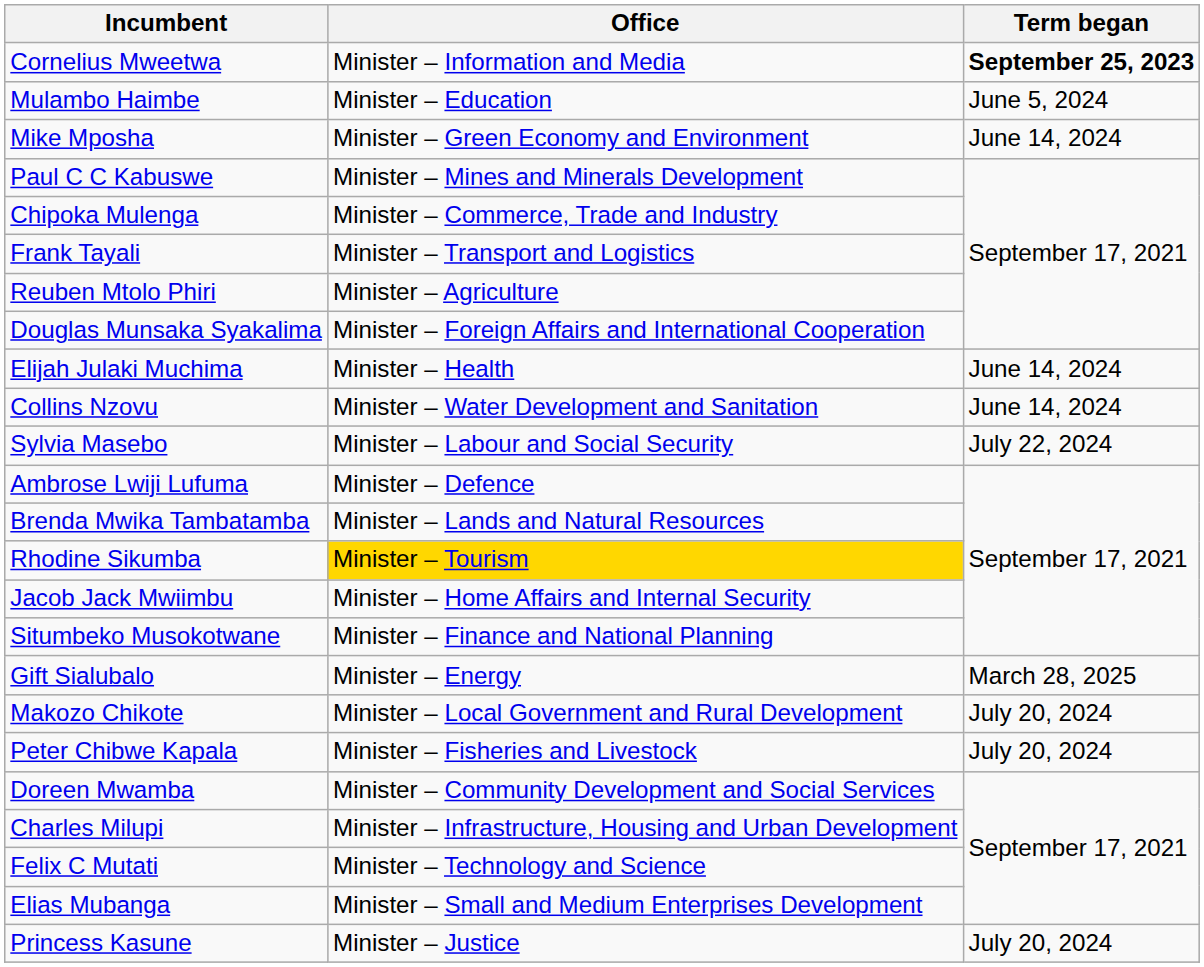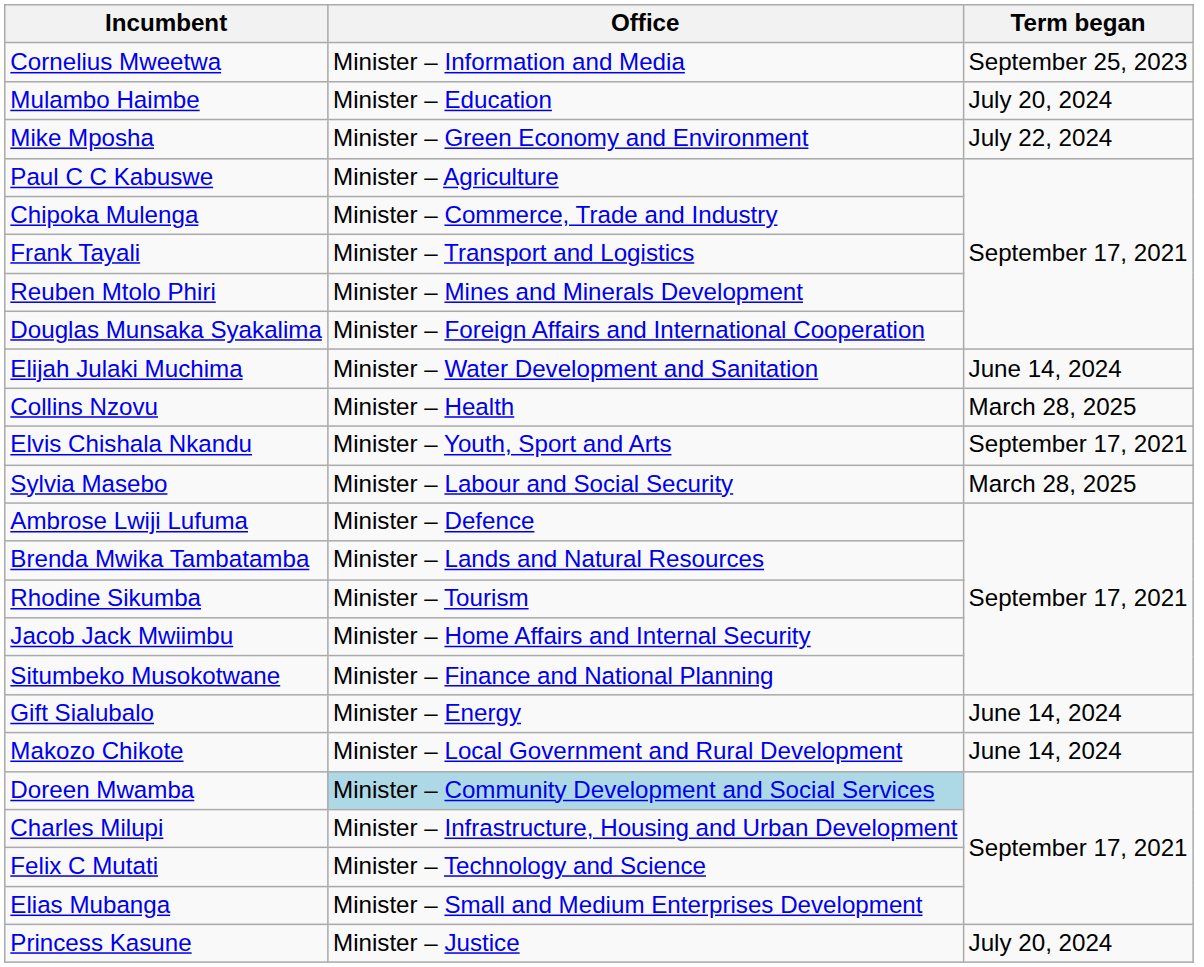Cornelius Mweetwa | Term began: bold -> normal
Mulambo Haimbe | Term began: June 5, 2024 -> July 20, 2024
Mike Mposha | Term began: June 14, 2024 -> July 22, 2024
Paul C C Kabuswe | Office: Minister – Mines and Minerals Development -> Minister – Agriculture
Reuben Mtolo Phiri | Office: Minister – Agriculture -> Minister – Mines and Minerals Development
Elijah Julaki Muchima | Office: Minister – Health -> Minister – Water Development and Sanitation
Collins Nzovu | Office: Minister – Water Development and Sanitation -> Minister – Health
Collins Nzovu | Term began: June 14, 2024 -> March 28, 2025
+ row: Elvis Chishala Nkandu | Minister – Youth, Sport and Arts | September 17, 2021
Sylvia Masebo | Term began: July 22, 2024 -> March 28, 2025
Rhodine Sikumba | Office: gold background -> no background
Gift Sialubalo | Term began: March 28, 2025 -> June 14, 2024
Makozo Chikote | Term began: July 20, 2024 -> June 14, 2024
- row: Peter Chibwe Kapala | Minister – Fisheries and Livestock | July 20, 2024
Doreen Mwamba | Office: no background -> lightblue background
